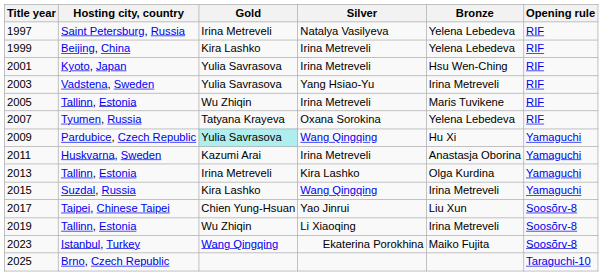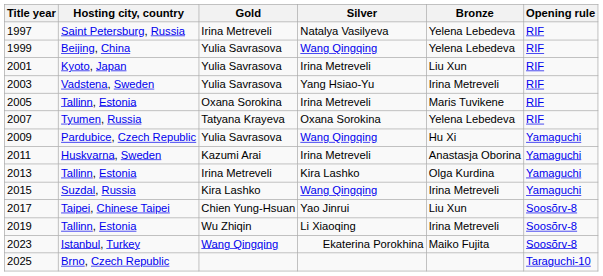1999 | Gold: Kira Lashko -> Yulia Savrasova
1999 | Silver: Irina Metreveli -> Wang Qingqing
2001 | Bronze: Hsu Wen-Ching -> Liu Xun
2005 | Gold: Wu Zhiqin -> Oxana Sorokina
2009 | Gold: paleturquoise background -> no background
